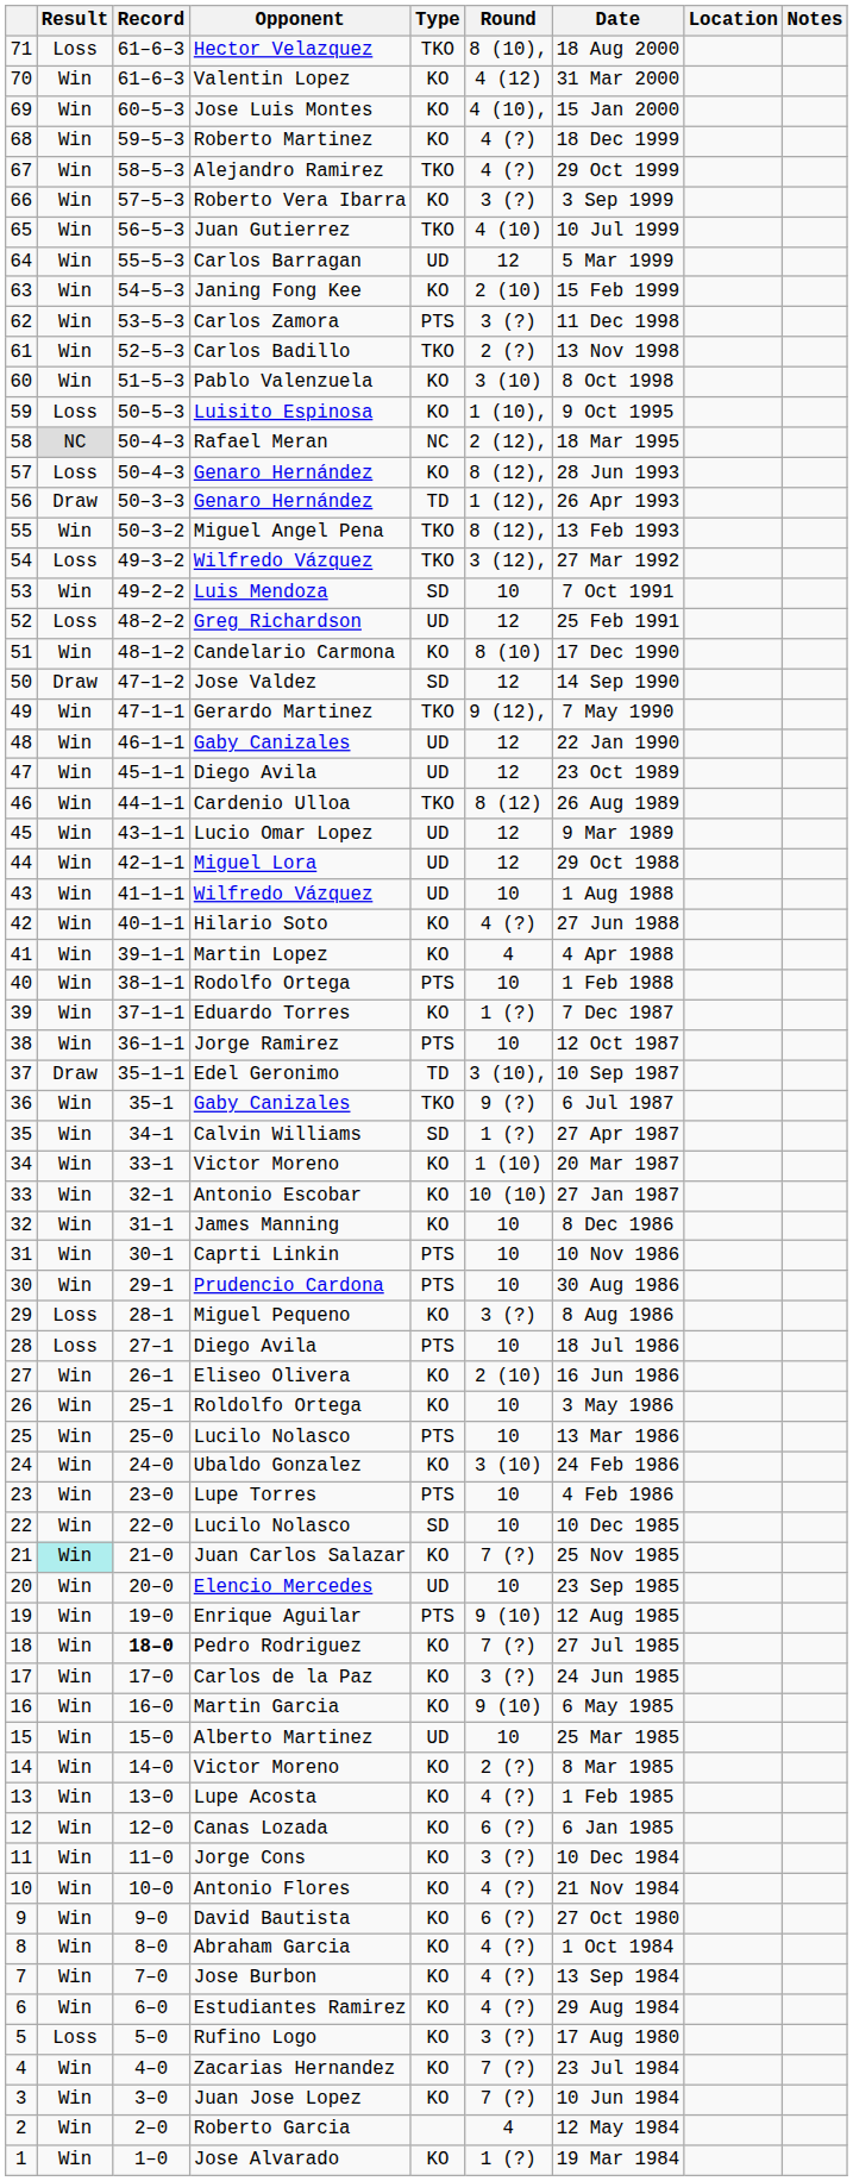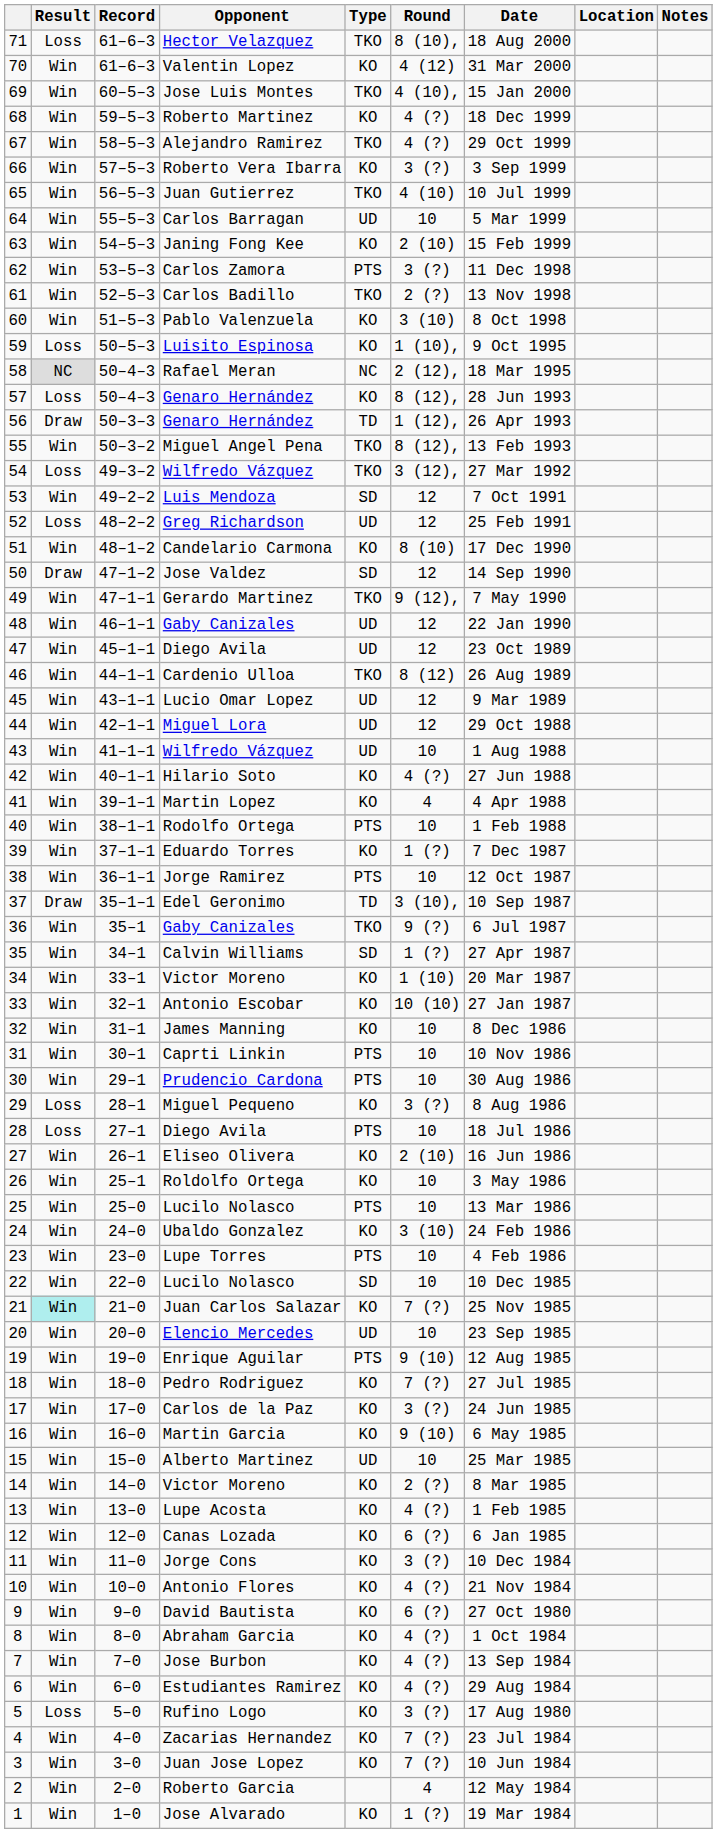Jose Luis Montes | Type: KO -> TKO
Carlos Barragan | Round: 12 -> 10
Luis Mendoza | Round: 10 -> 12
Pedro Rodriguez | Record: bold -> normal
